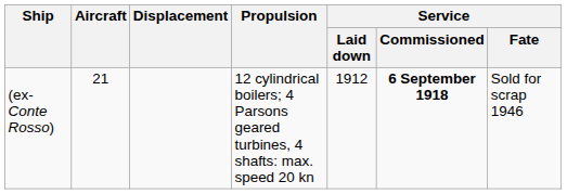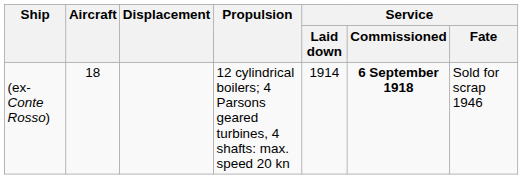(ex-Conte Rosso) | Aircraft: 21 -> 18
(ex-Conte Rosso) | Service / Laid down: 1912 -> 1914
